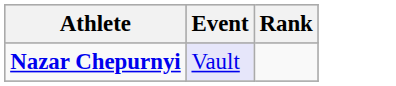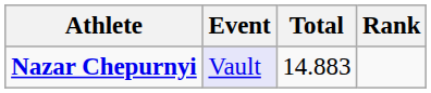+ column: Total | 14.883
